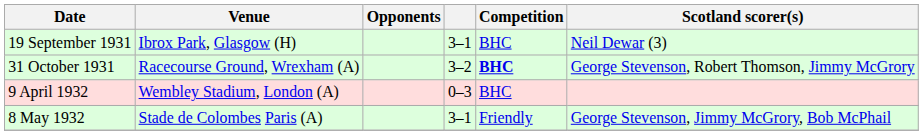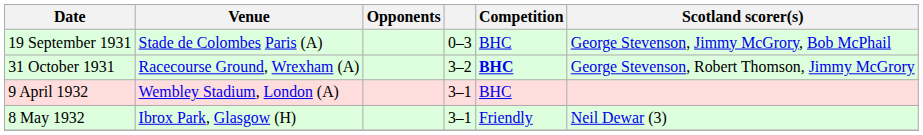19 September 1931 | Venue: Ibrox Park, Glasgow (H) -> Stade de Colombes Paris (A)
19 September 1931 | column 4: 3–1 -> 0–3
19 September 1931 | Scotland scorer(s): Neil Dewar (3) -> George Stevenson, Jimmy McGrory, Bob McPhail
9 April 1932 | column 4: 0–3 -> 3–1
8 May 1932 | Venue: Stade de Colombes Paris (A) -> Ibrox Park, Glasgow (H)
8 May 1932 | Scotland scorer(s): George Stevenson, Jimmy McGrory, Bob McPhail -> Neil Dewar (3)
